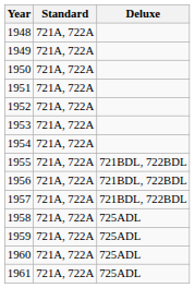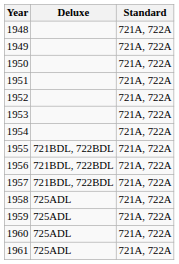columns swapped: Standard <-> Deluxe
